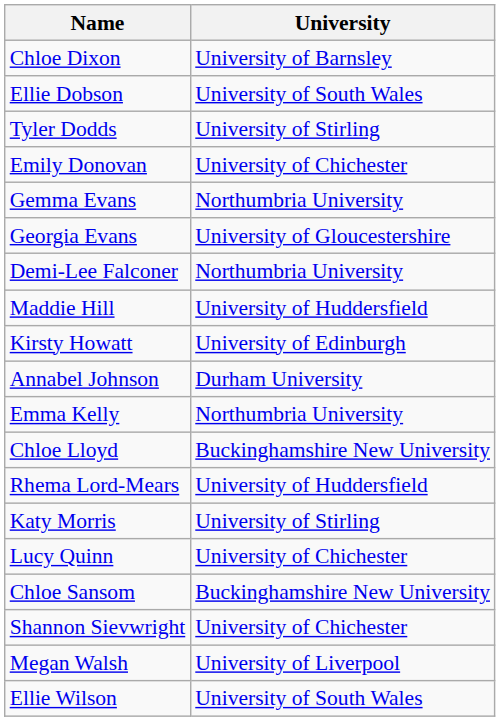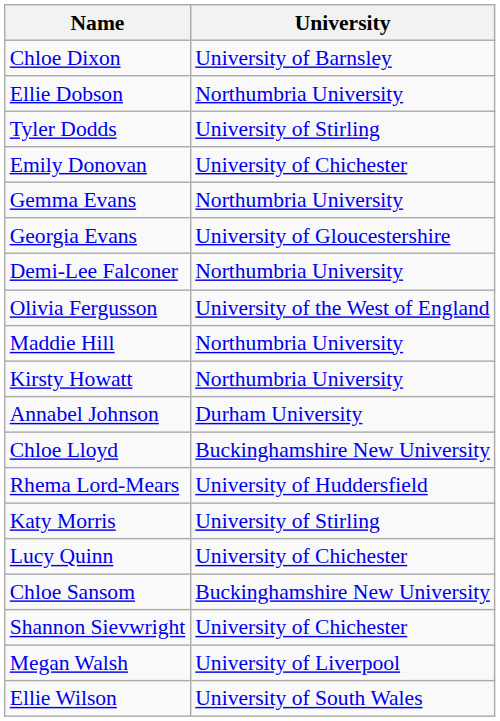Ellie Dobson | University: University of South Wales -> Northumbria University
+ row: Olivia Fergusson | University of the West of England
Maddie Hill | University: University of Huddersfield -> Northumbria University
Kirsty Howatt | University: University of Edinburgh -> Northumbria University
- row: Emma Kelly | Northumbria University
